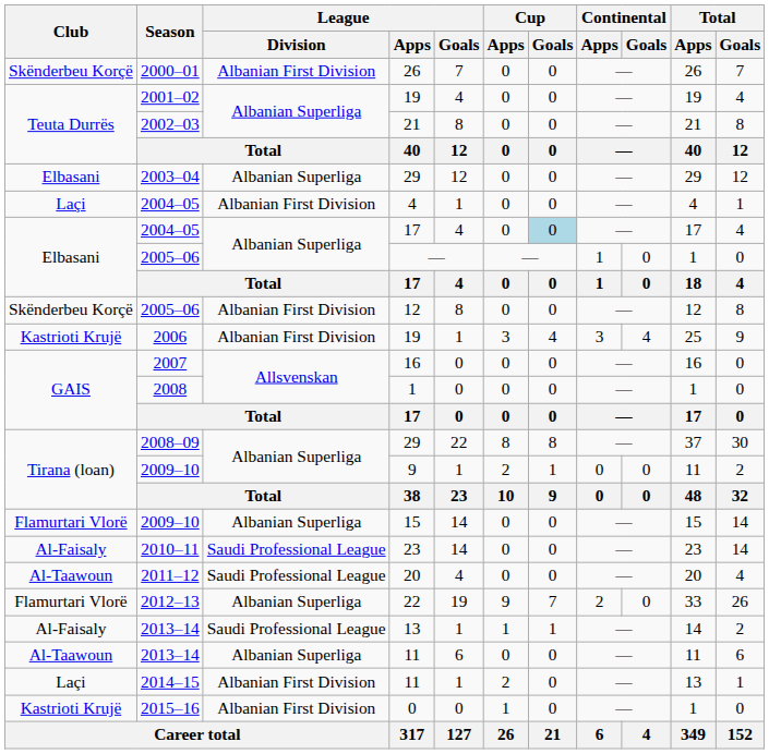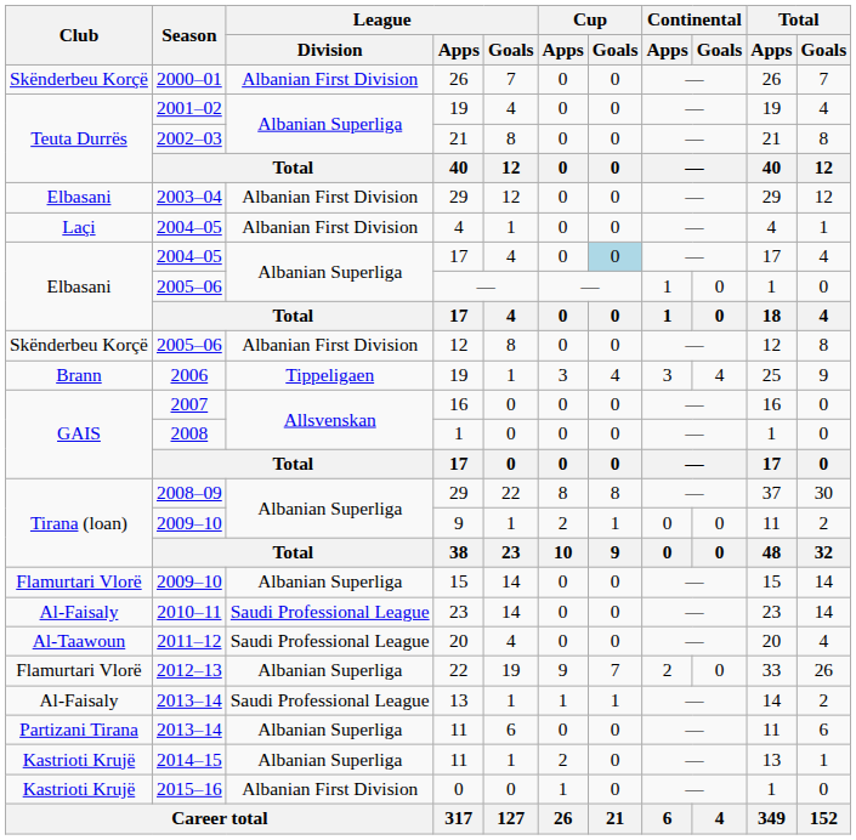2003–04 / 29 | League / Division: Albanian Superliga -> Albanian First Division
2006 / 19 | Club: Kastrioti Krujë -> Brann
2006 / 19 | League / Division: Albanian First Division -> Tippeligaen
2013–14 / 11 | Club: Al-Taawoun -> Partizani Tirana
2014–15 / 11 | Club: Laçi -> Kastrioti Krujë
2014–15 / 11 | League / Division: Albanian First Division -> Albanian Superliga
